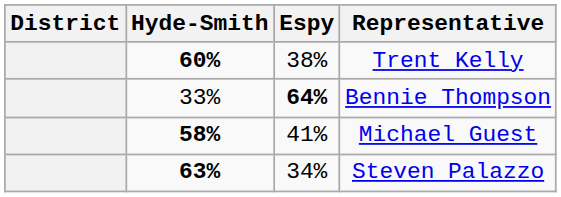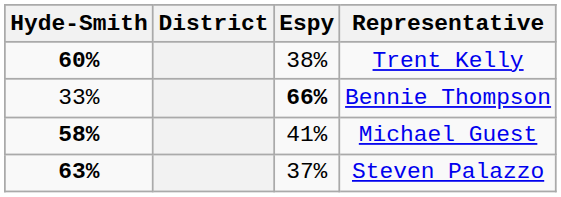columns swapped: District <-> Hyde-Smith
Bennie Thompson | Espy: 64% -> 66%
Steven Palazzo | Espy: 34% -> 37%
